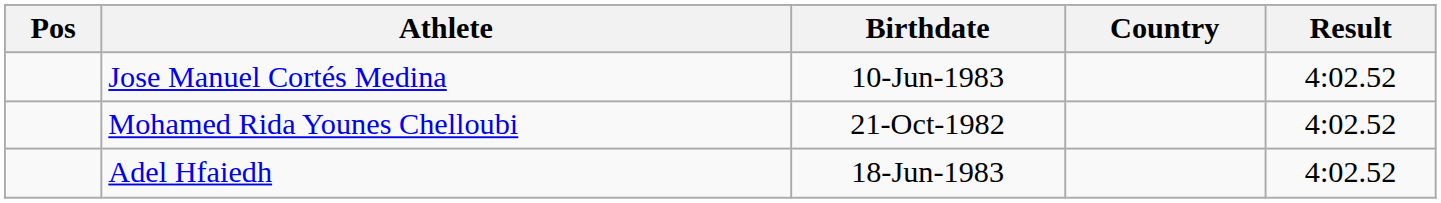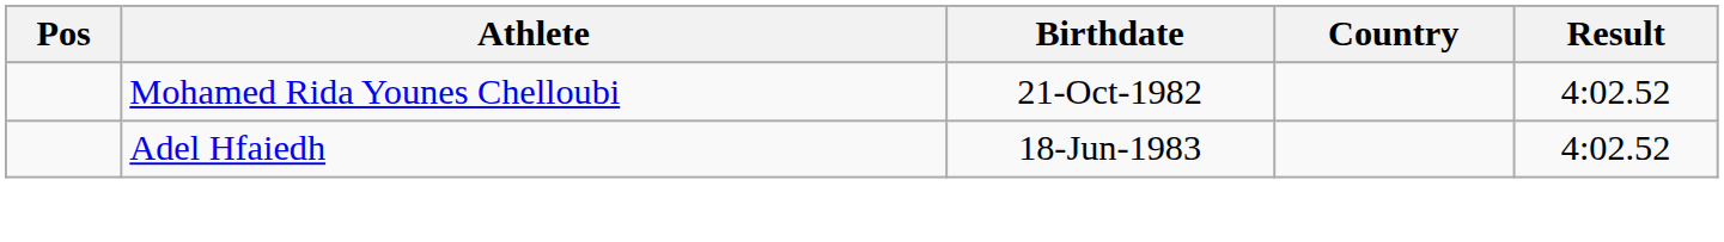- row: Jose Manuel Cortés Medina | 10-Jun-1983 | 4:02.52
